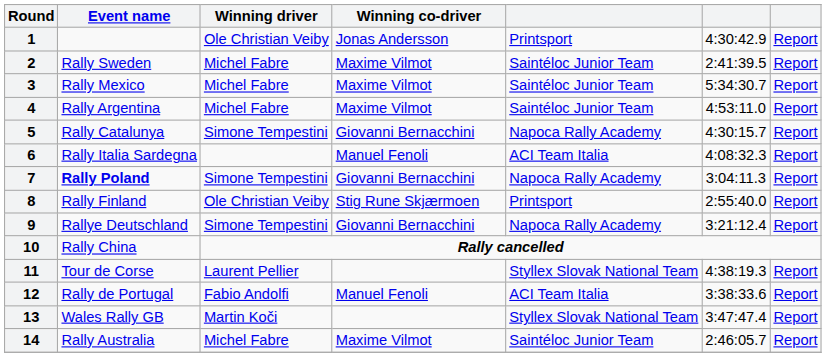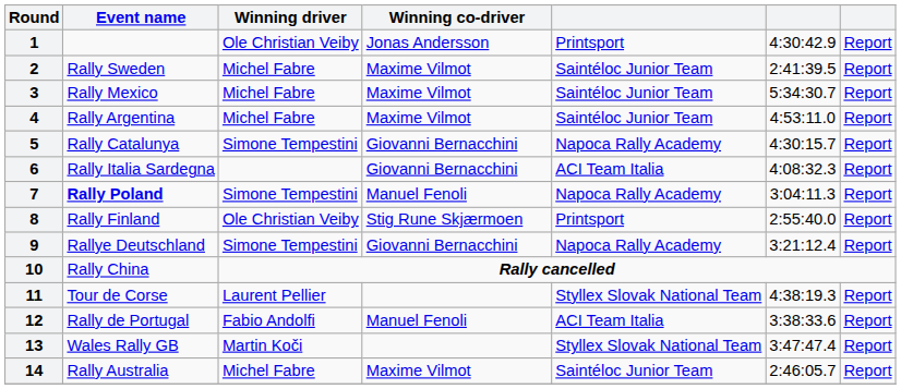6 | Winning co-driver: Manuel Fenoli -> Giovanni Bernacchini
7 | Winning co-driver: Giovanni Bernacchini -> Manuel Fenoli
